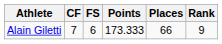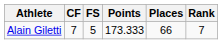Alain Giletti | FS: 6 -> 5
Alain Giletti | Rank: 9 -> 7
